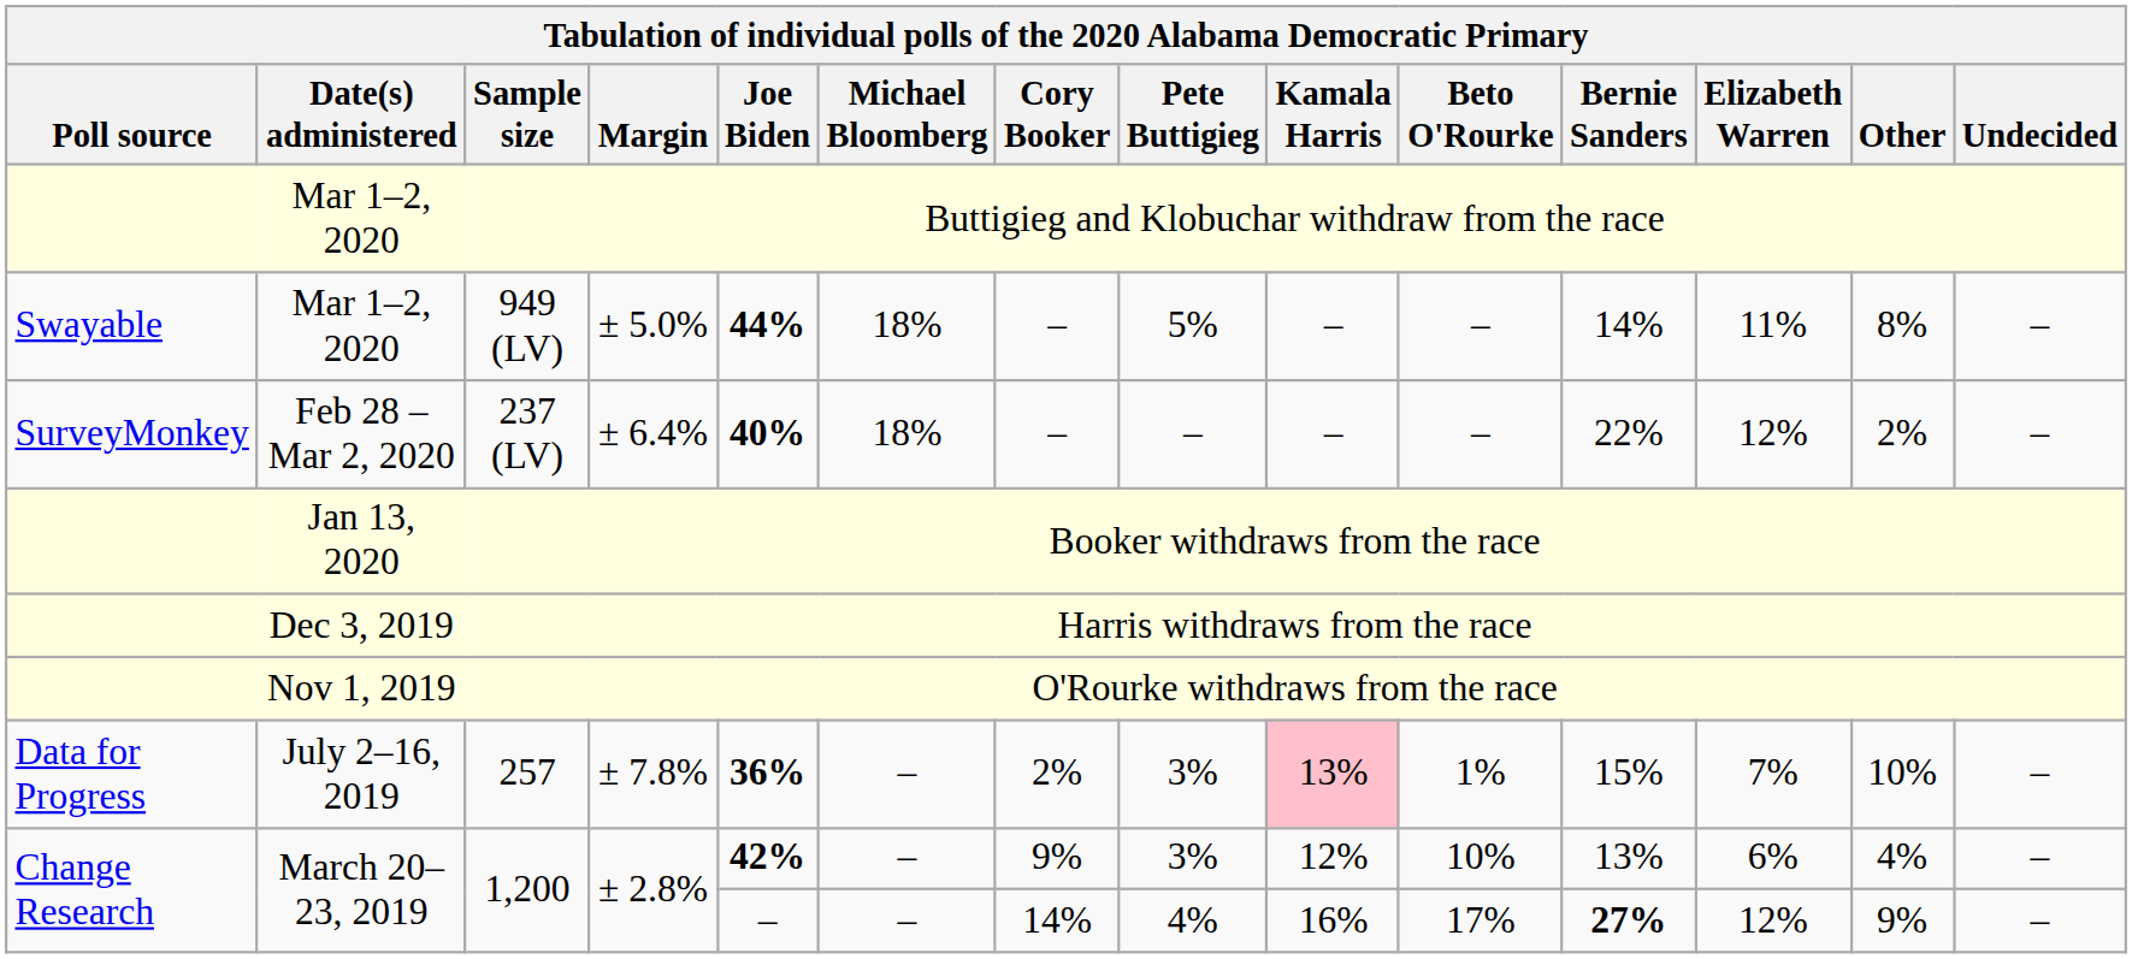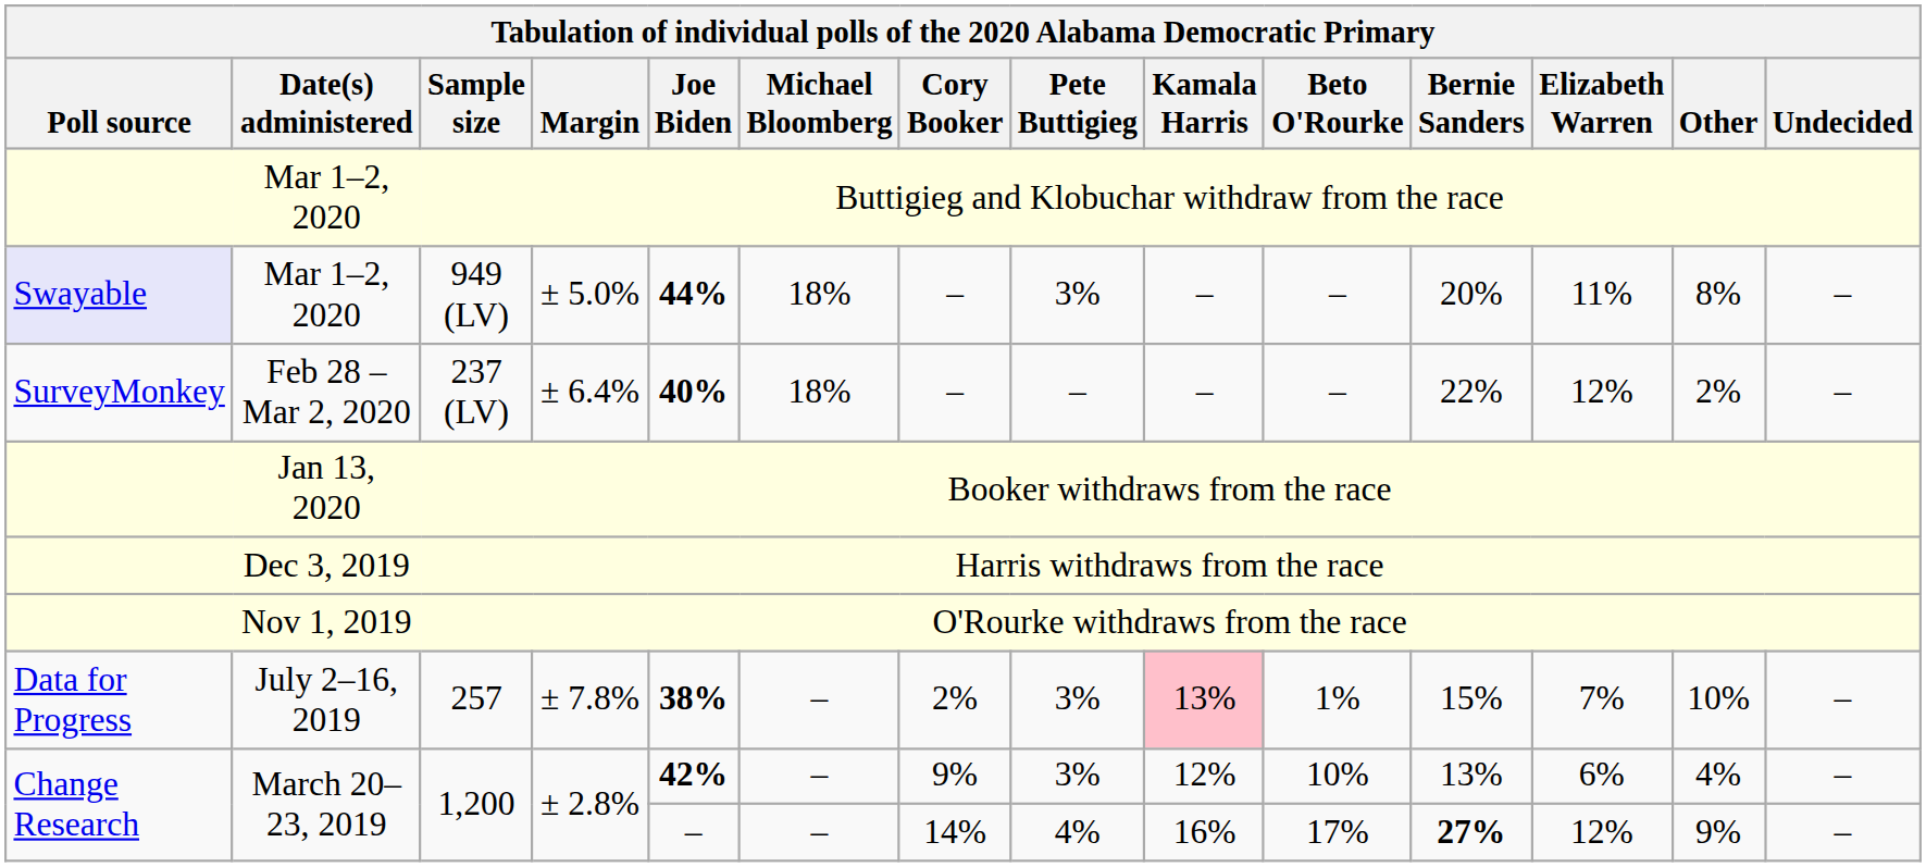949 (LV) | Poll source: no background -> lavender background
949 (LV) | Pete Buttigieg: 5% -> 3%
949 (LV) | Bernie Sanders: 14% -> 20%
257 | Joe Biden: 36% -> 38%
